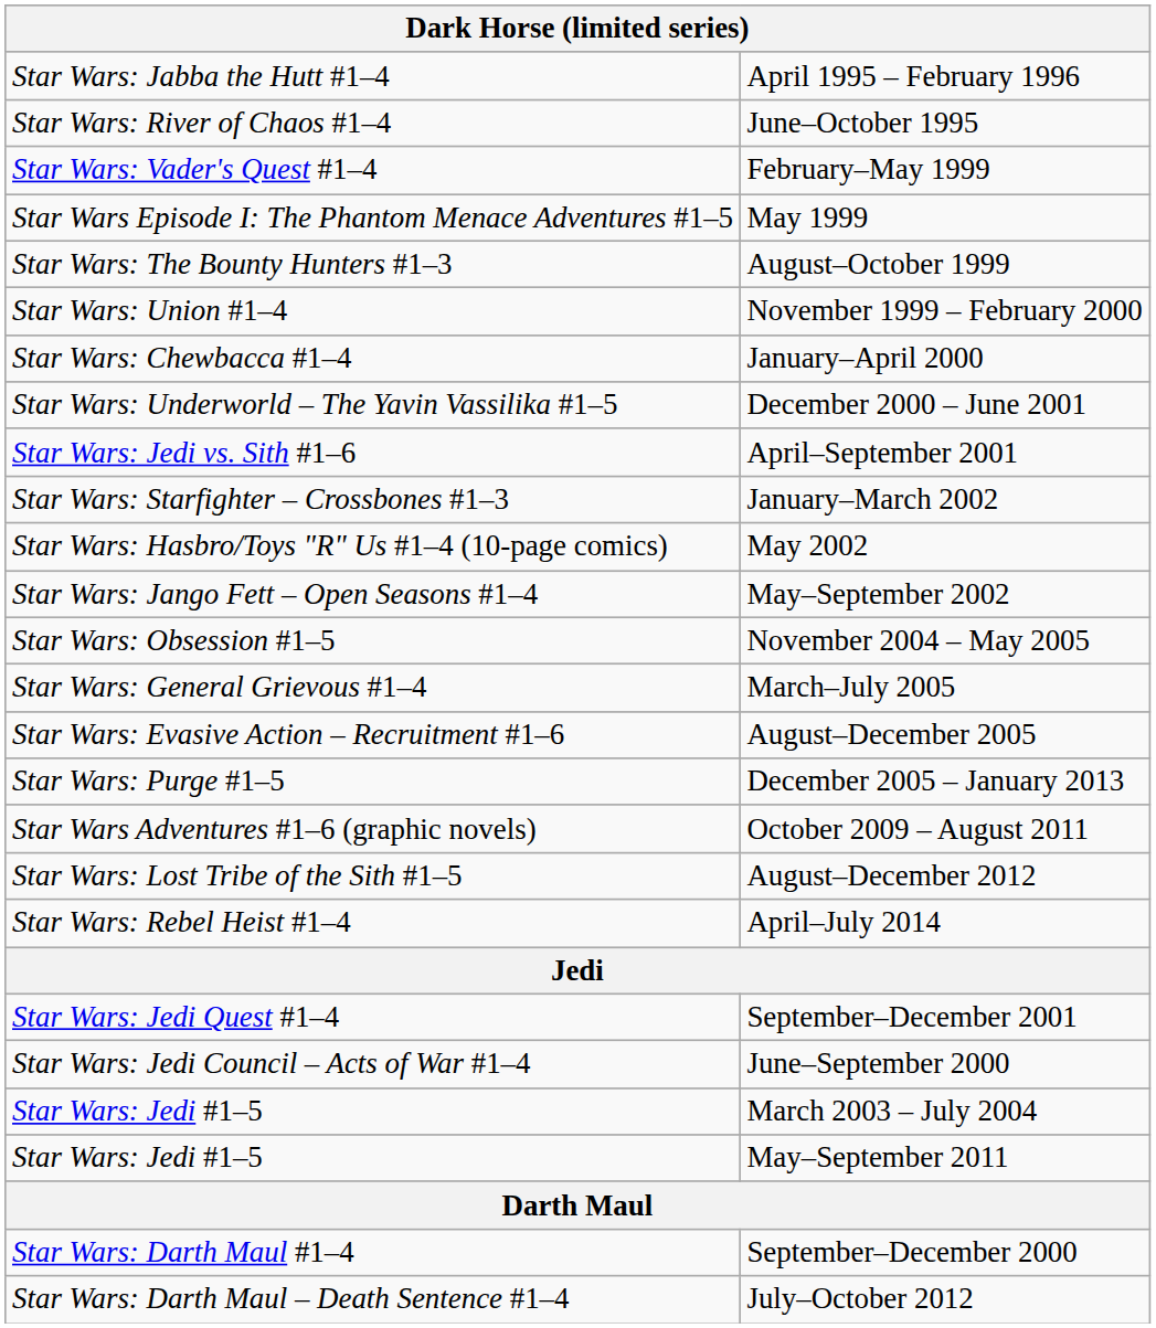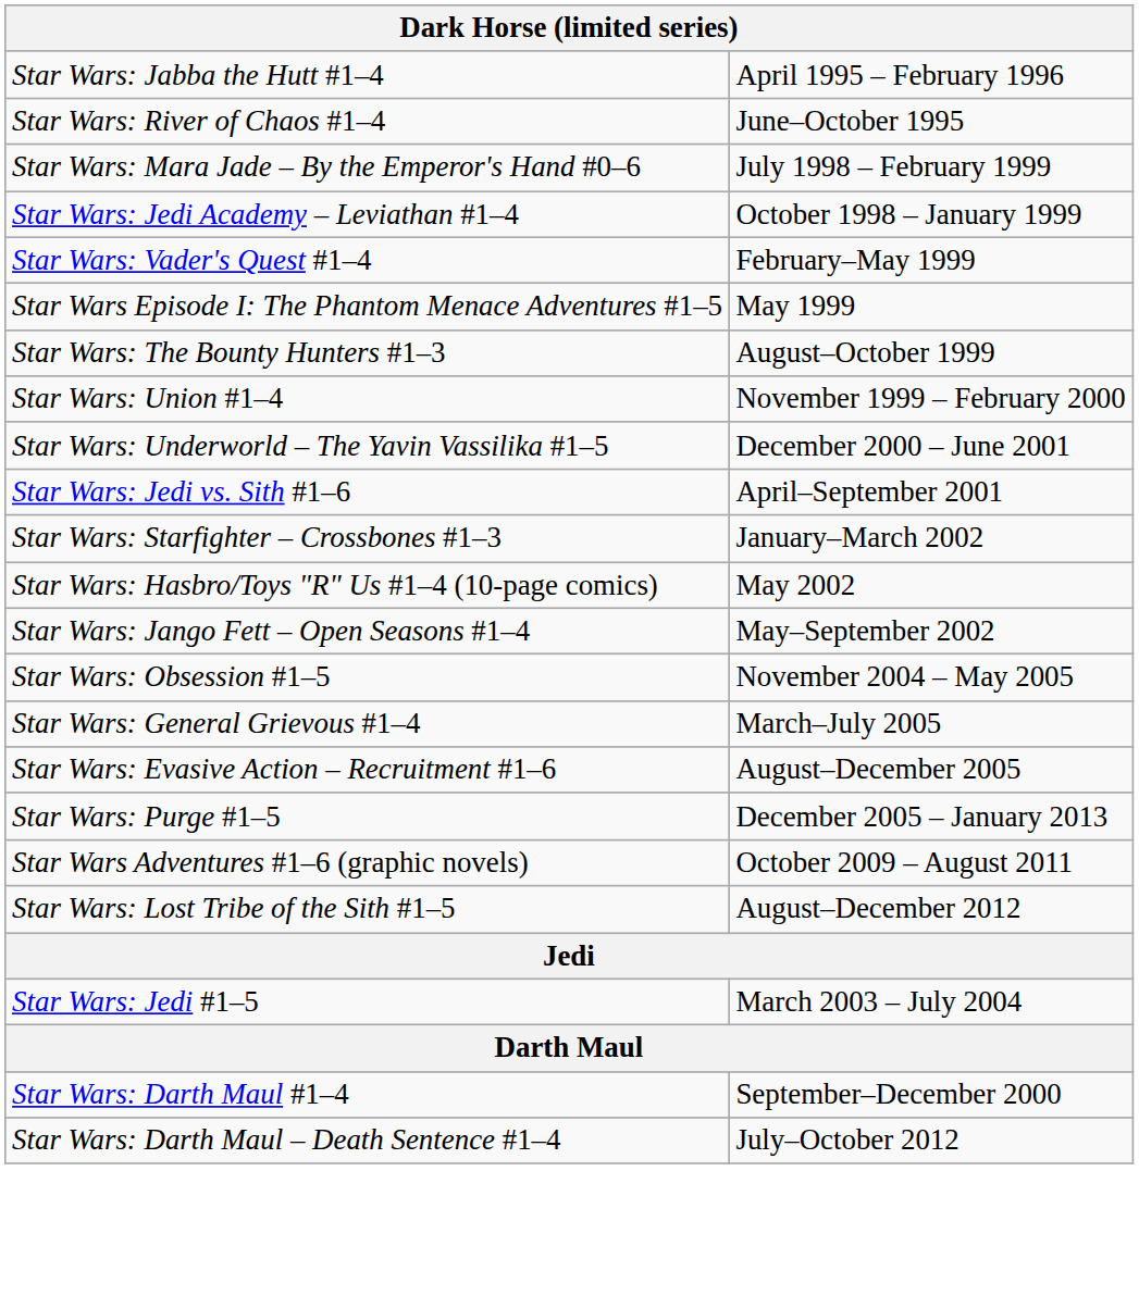+ row: Star Wars: Mara Jade – By the Emperor's Hand #0–6 | July 1998 – February 1999
+ row: Star Wars: Jedi Academy – Leviathan #1–4 | October 1998 – January 1999
- row: Star Wars: Chewbacca #1–4 | January–April 2000
- row: Star Wars: Rebel Heist #1–4 | April–July 2014
- row: Star Wars: Jedi Quest #1–4 | September–December 2001
- row: Star Wars: Jedi Council – Acts of War #1–4 | June–September 2000
- row: Star Wars: Jedi #1–5 | May–September 2011
